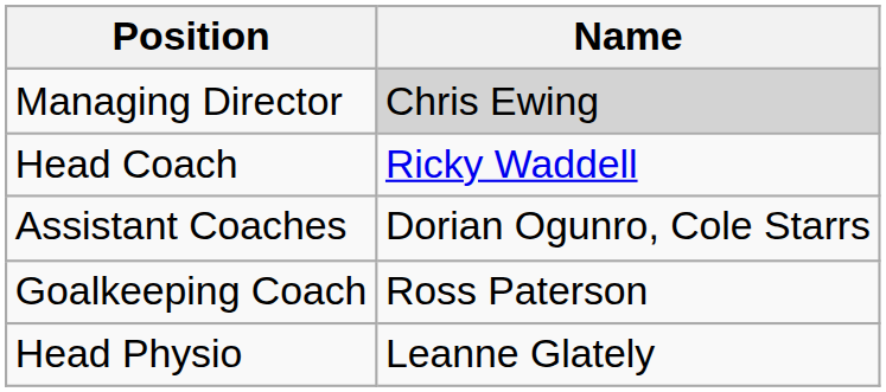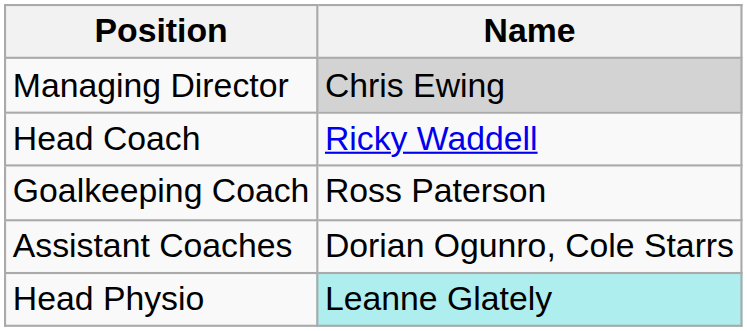rows swapped: Assistant Coaches <-> Goalkeeping Coach
Head Physio | Name: no background -> paleturquoise background
